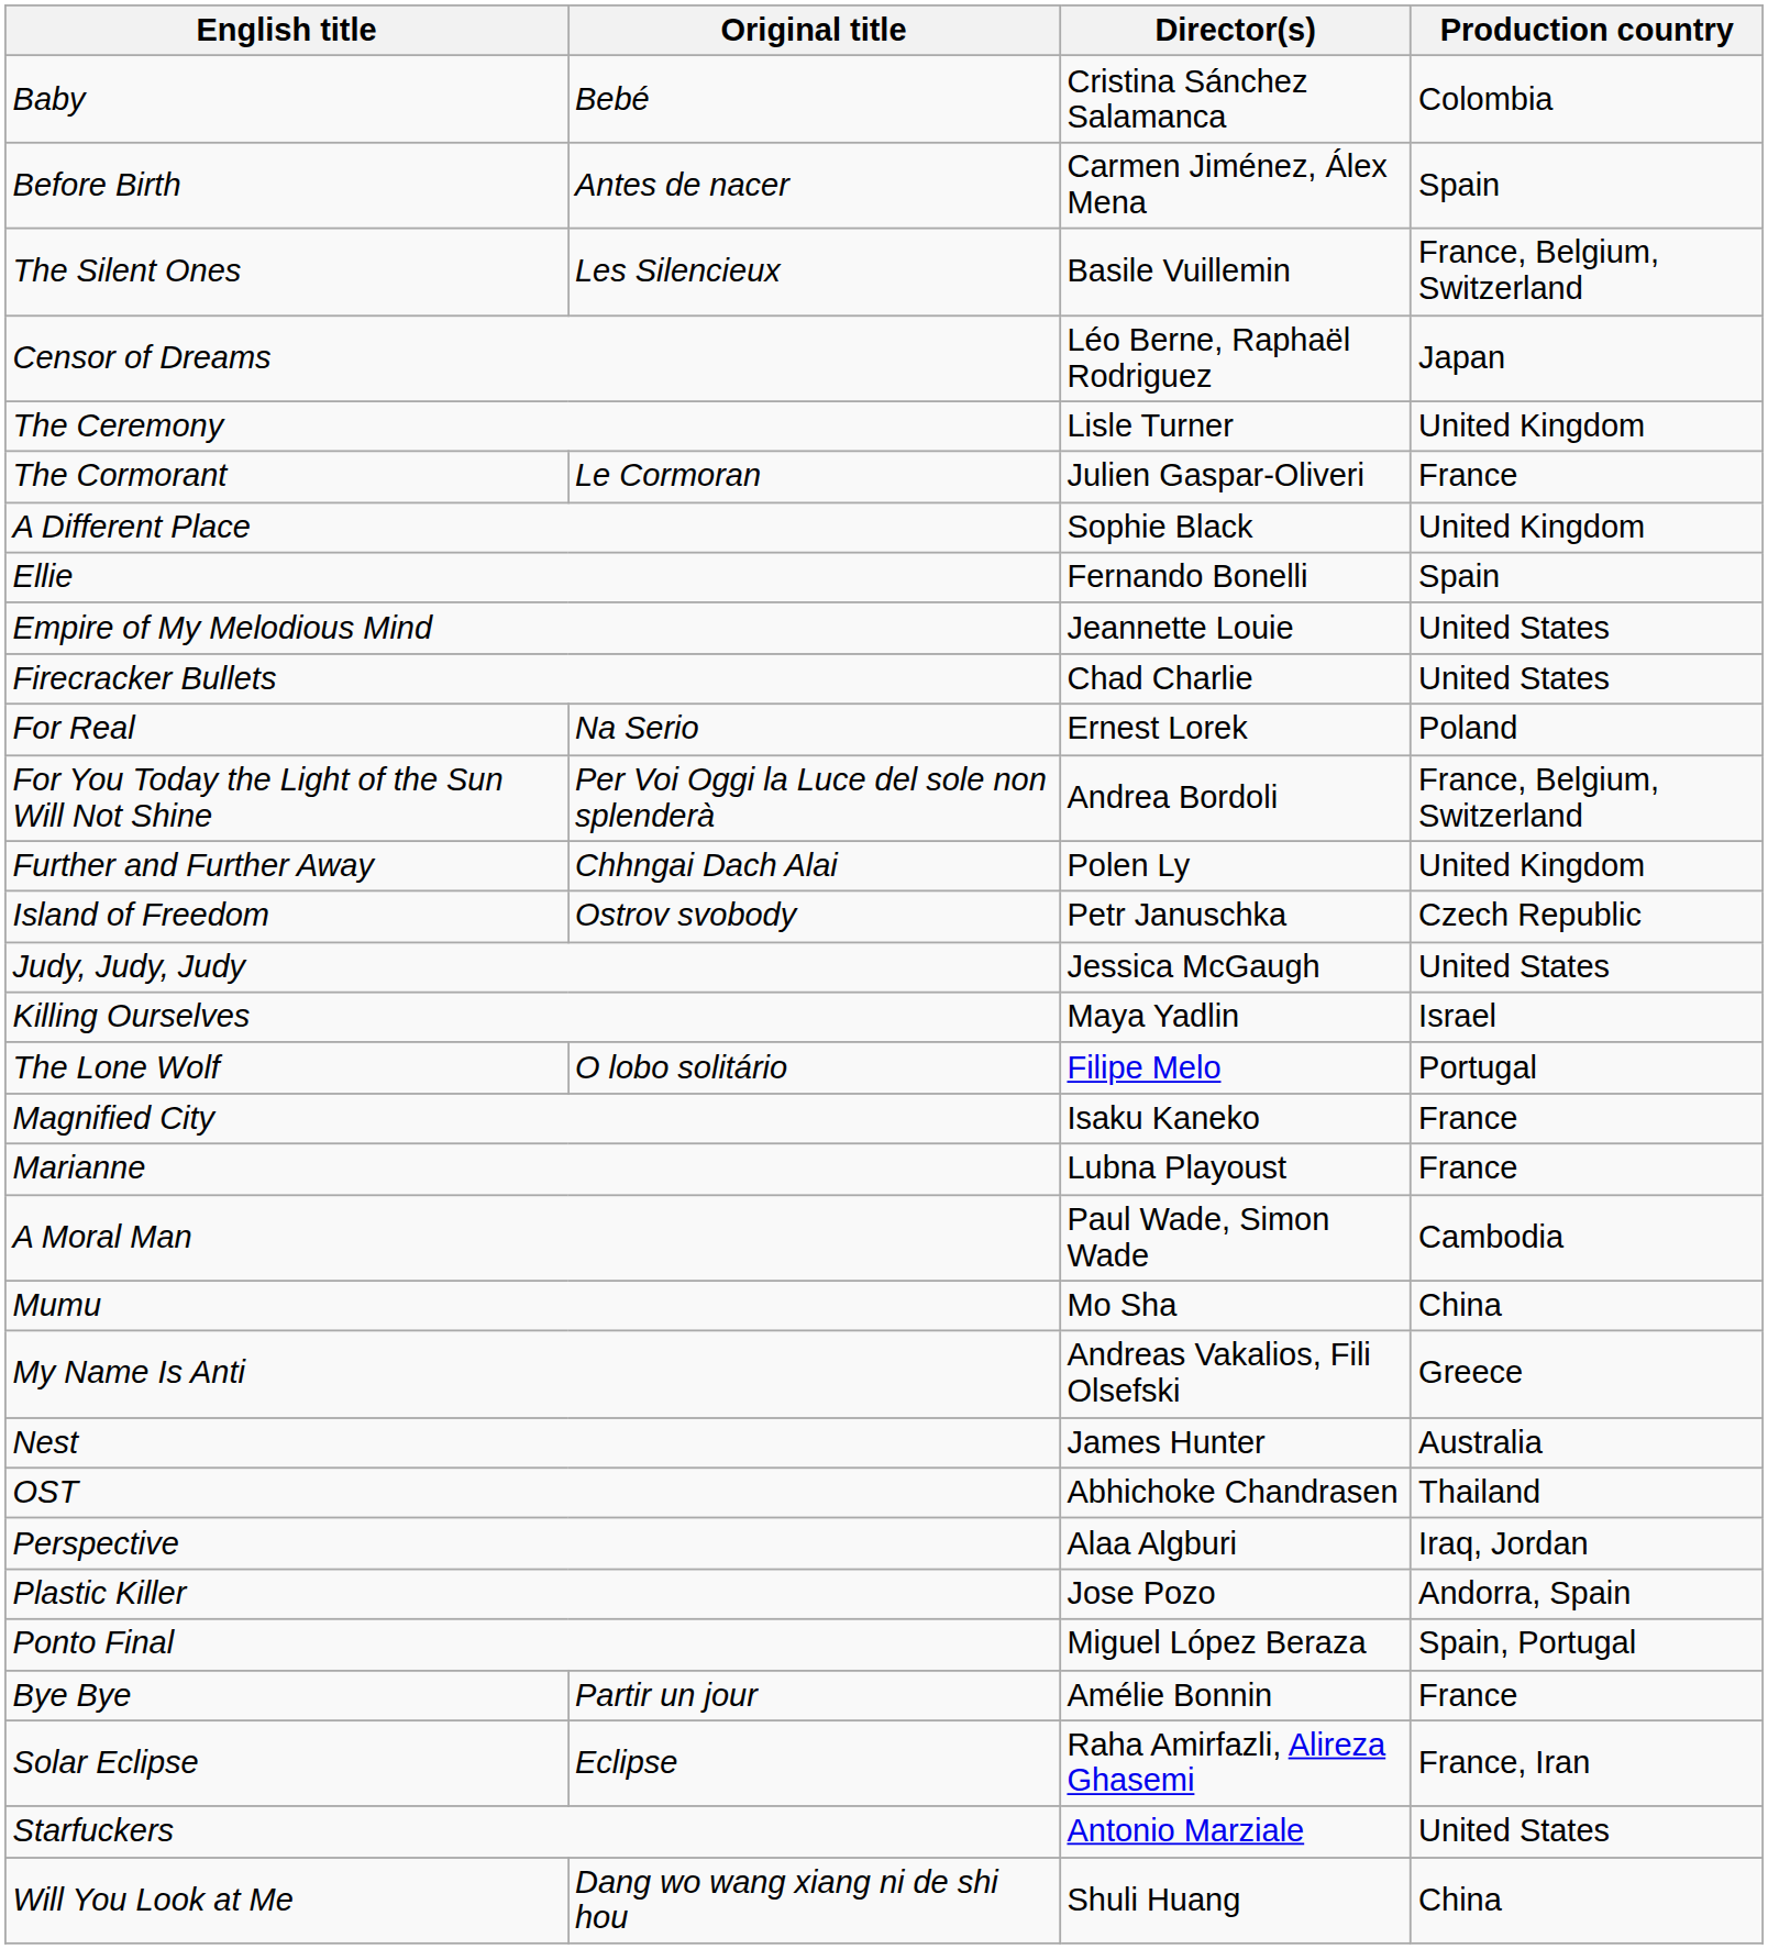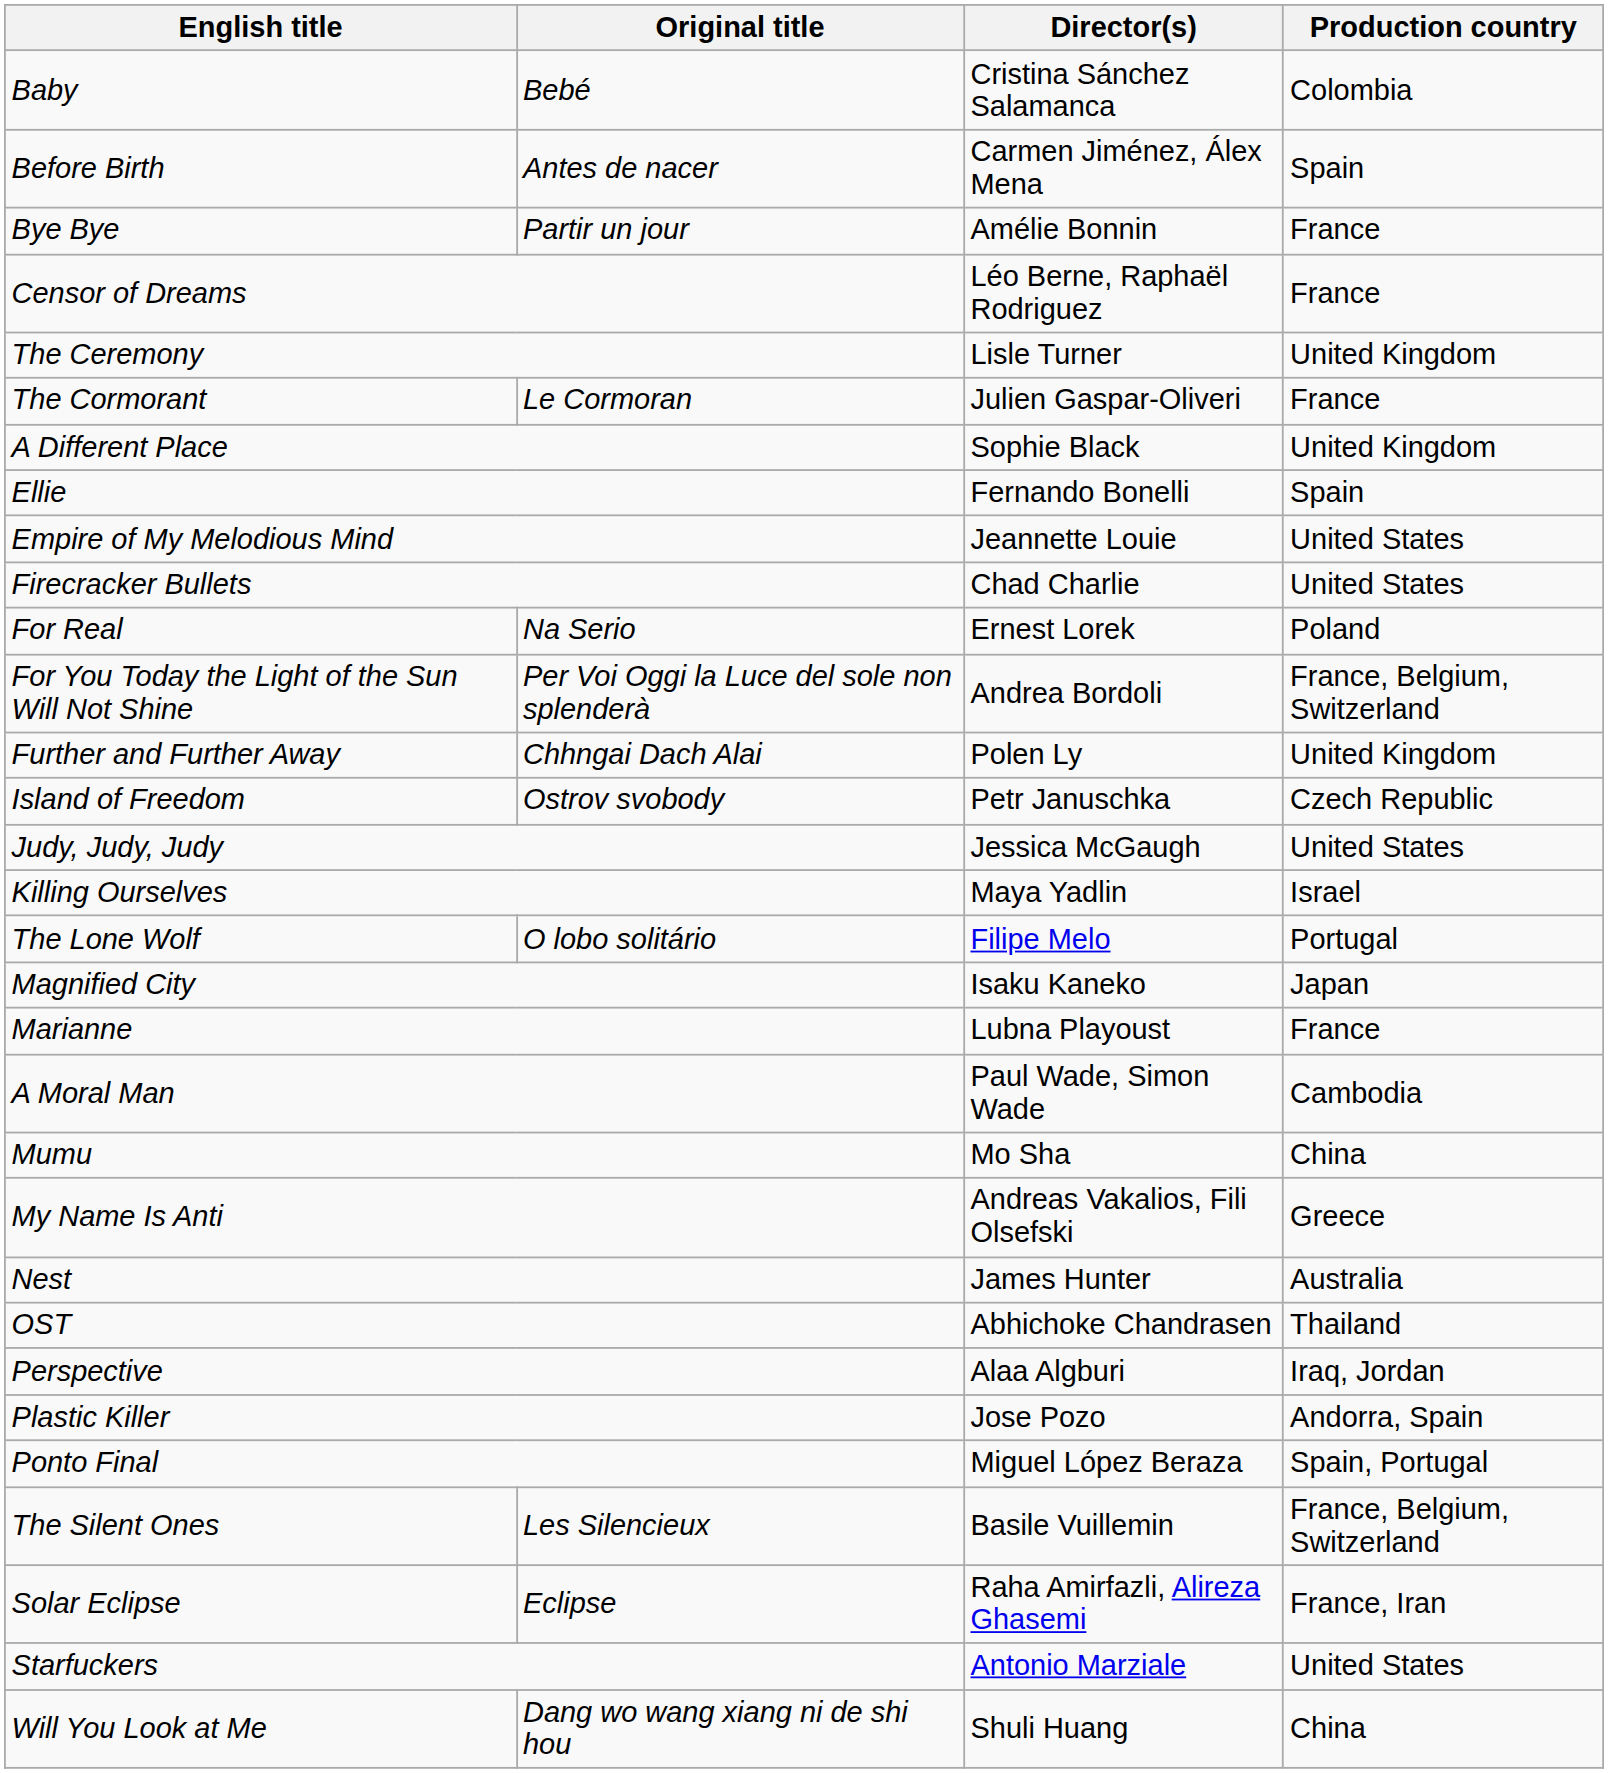rows swapped: Bye Bye <-> The Silent Ones
Censor of Dreams | Production country: Japan -> France
Magnified City | Production country: France -> Japan
